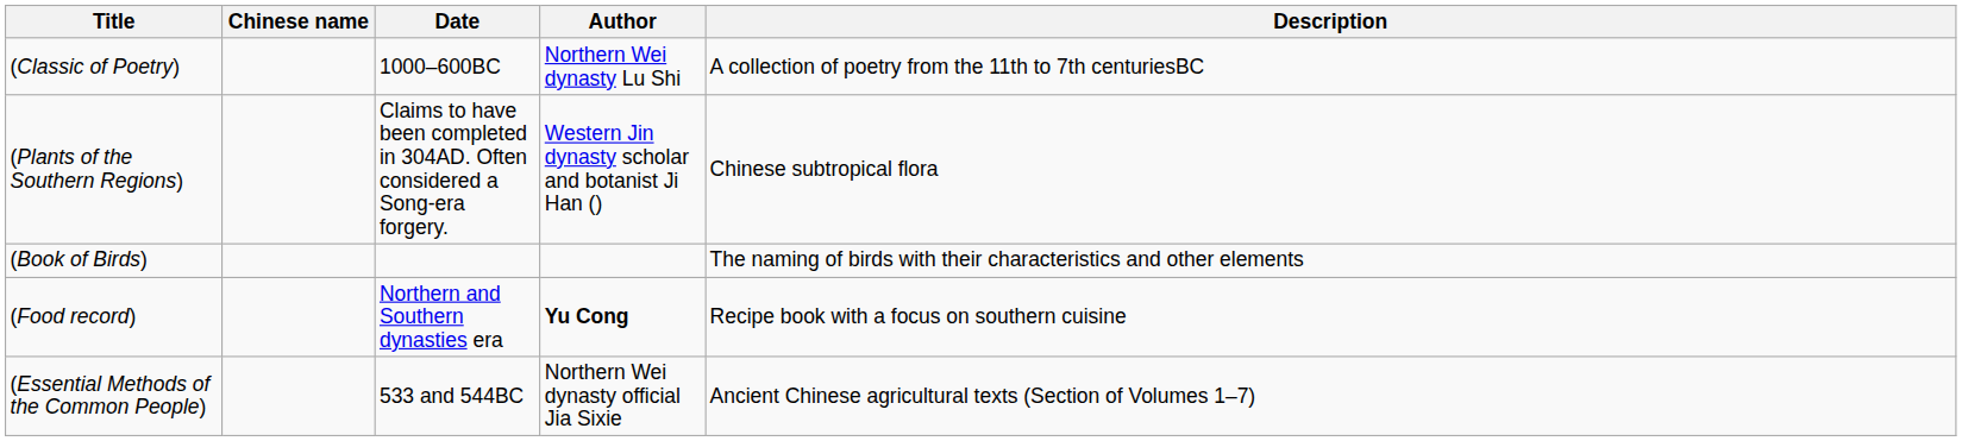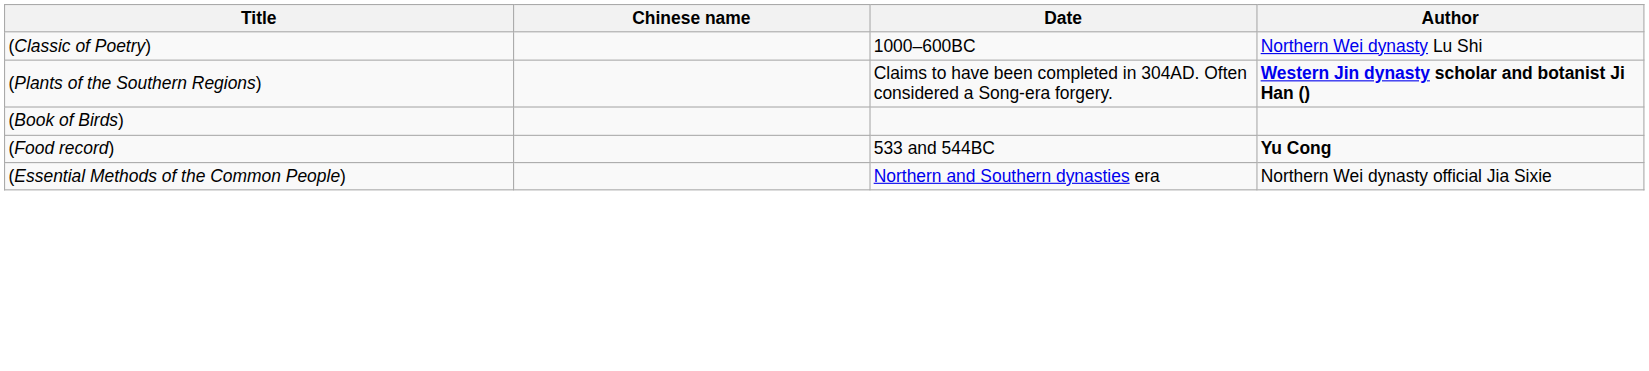- column: Description | A collection of poetry from the 11th to 7th centuriesBC | Chinese subtropical flora | The naming of birds with their characteristics and other elements | Recipe book with a focus on southern cuisine | Ancient Chinese agricultural texts (Section of Volumes 1–7)
(Plants of the Southern Regions) | Author: normal -> bold
(Food record) | Date: Northern and Southern dynasties era -> 533 and 544BC
(Essential Methods of the Common People) | Date: 533 and 544BC -> Northern and Southern dynasties era
